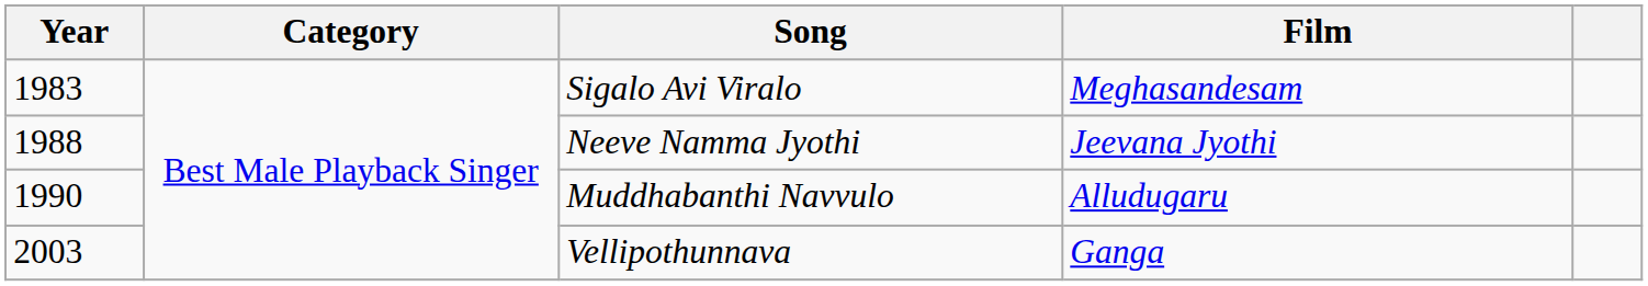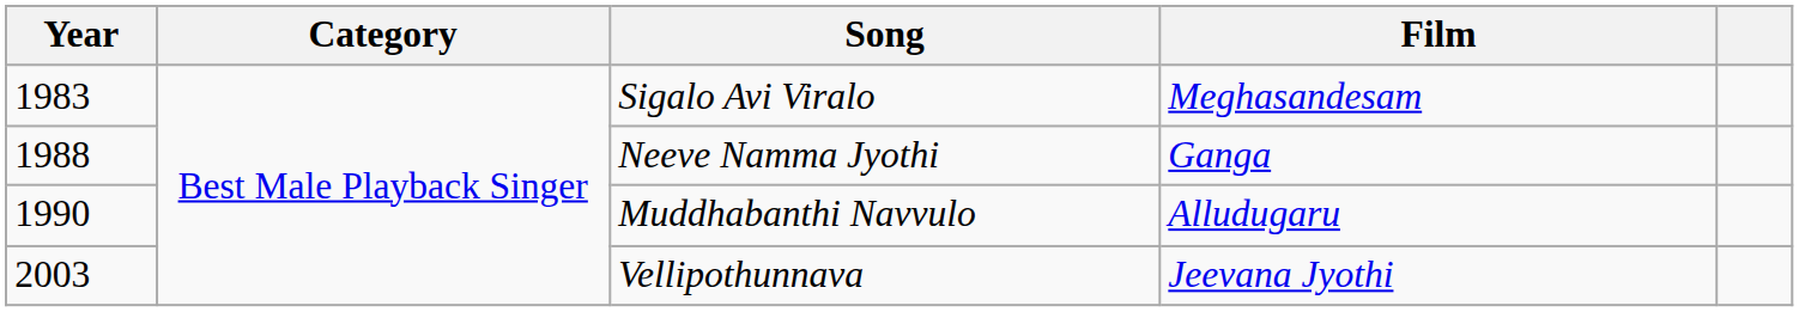Neeve Namma Jyothi | Film: Jeevana Jyothi -> Ganga
Vellipothunnava | Film: Ganga -> Jeevana Jyothi
